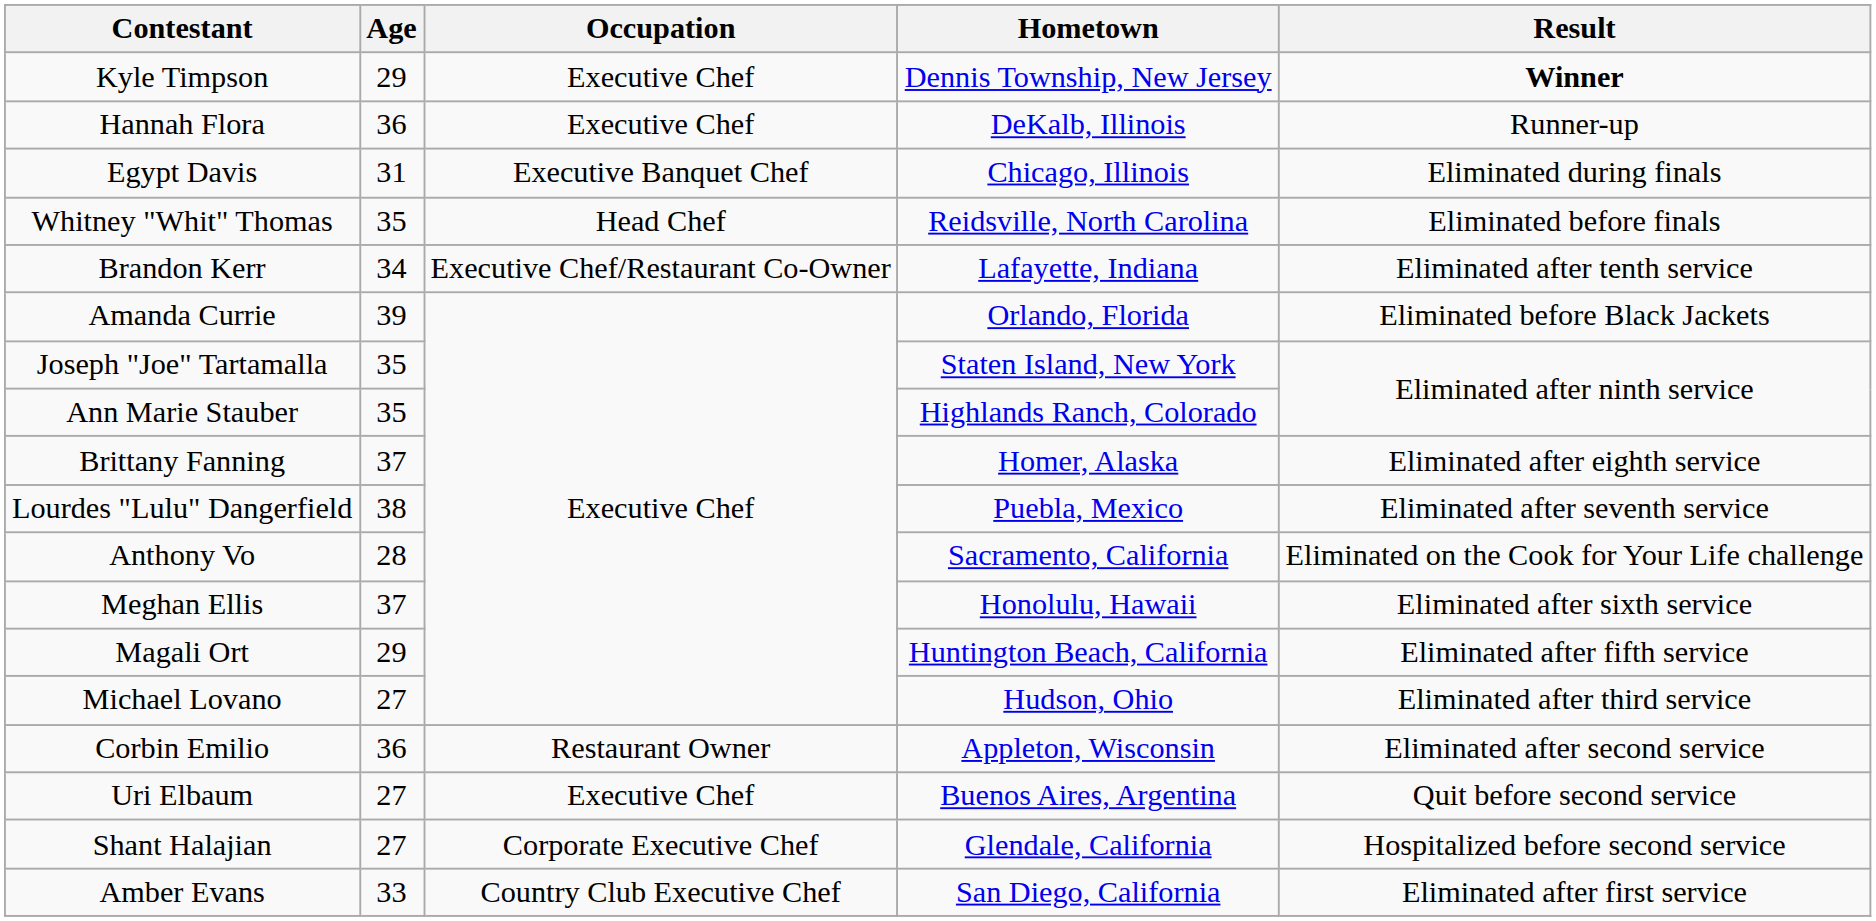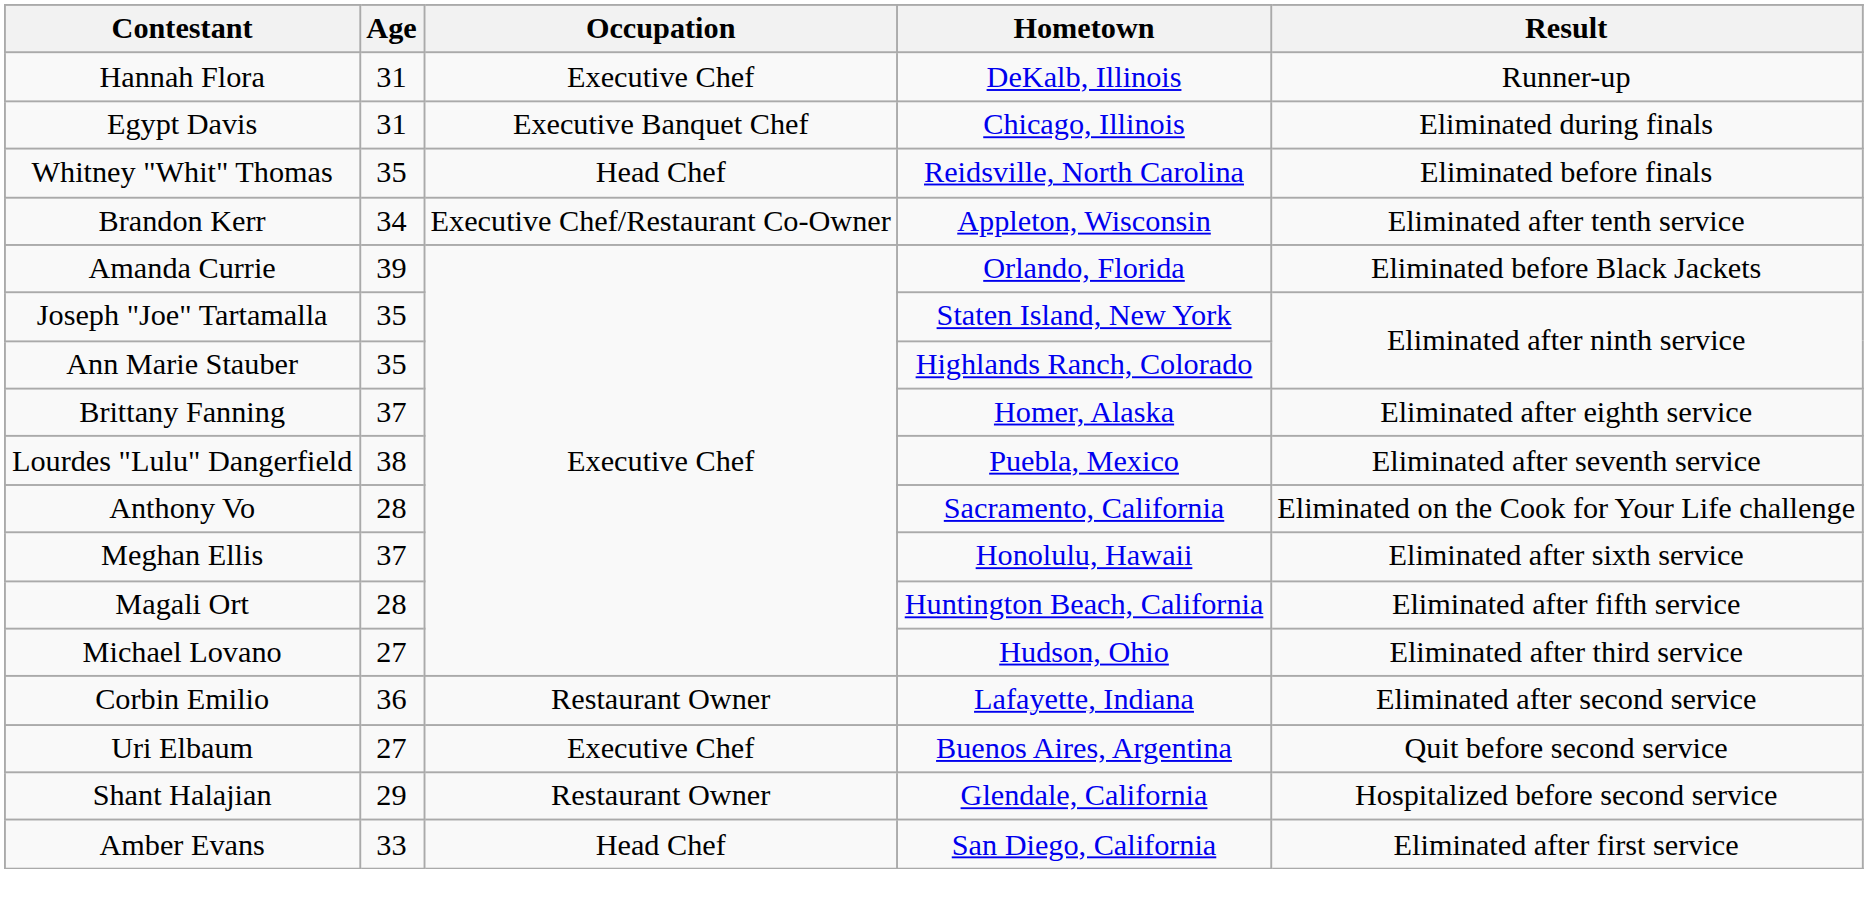- row: Kyle Timpson | 29 | Executive Chef | Dennis Township, New Jersey | Winner
Hannah Flora | Age: 36 -> 31
Brandon Kerr | Hometown: Lafayette, Indiana -> Appleton, Wisconsin
Magali Ort | Age: 29 -> 28
Corbin Emilio | Hometown: Appleton, Wisconsin -> Lafayette, Indiana
Shant Halajian | Age: 27 -> 29
Shant Halajian | Occupation: Corporate Executive Chef -> Restaurant Owner
Amber Evans | Occupation: Country Club Executive Chef -> Head Chef
